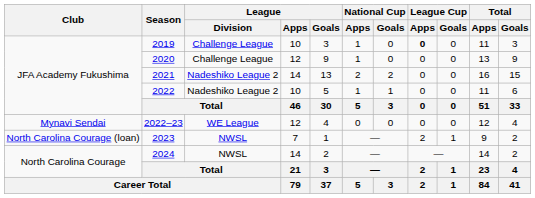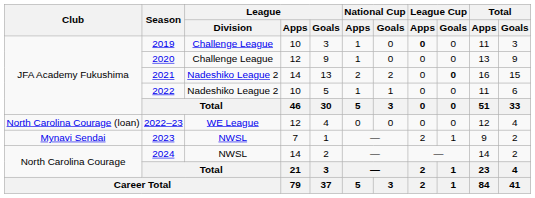2021 | League Cup / Goals: normal -> bold
2022–23 | Club: Mynavi Sendai -> North Carolina Courage (loan)
2023 | Club: North Carolina Courage (loan) -> Mynavi Sendai
